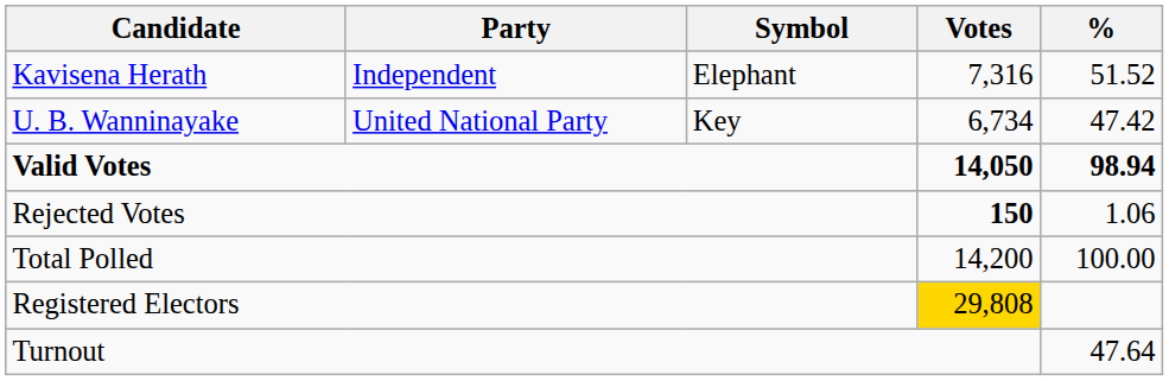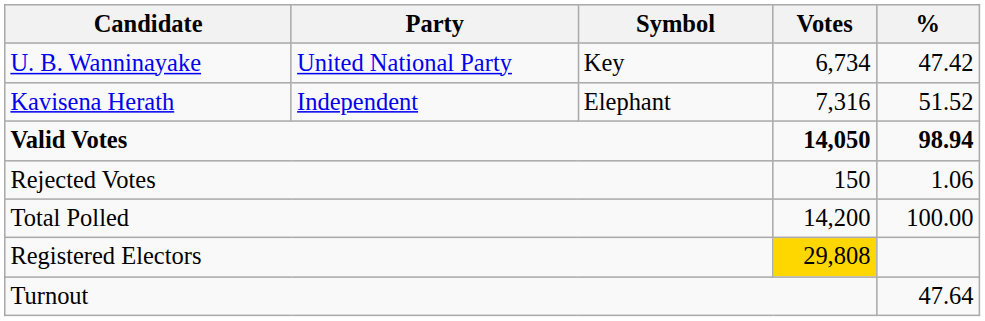rows swapped: Kavisena Herath <-> U. B. Wanninayake
Rejected Votes | Votes: bold -> normal
